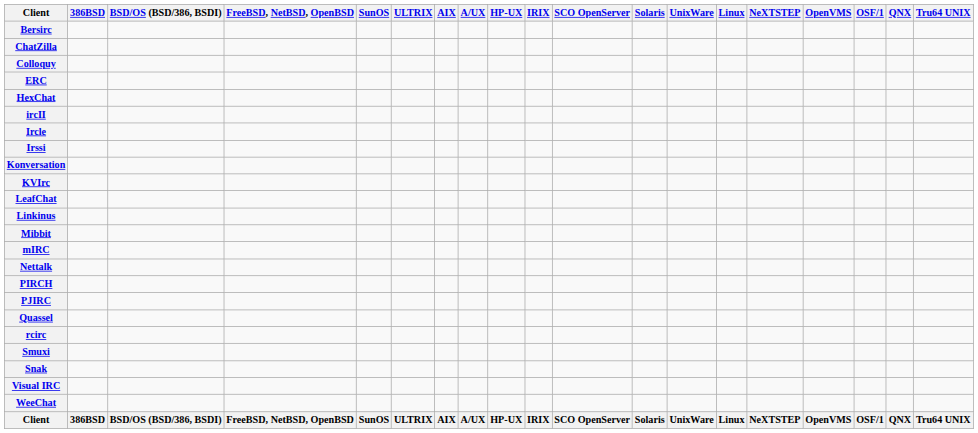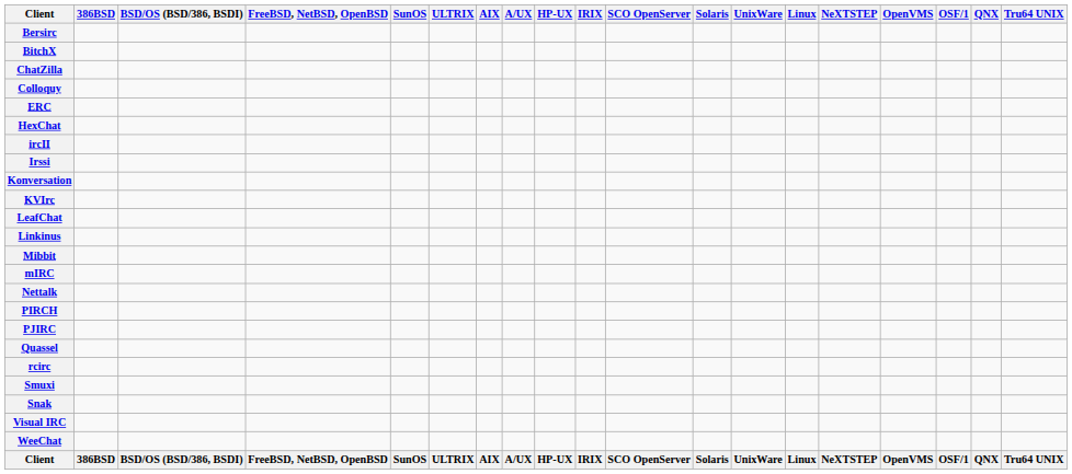+ row: BitchX
- row: Ircle
